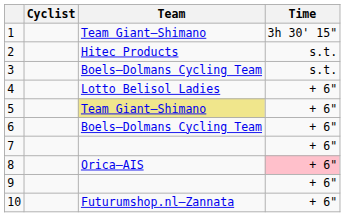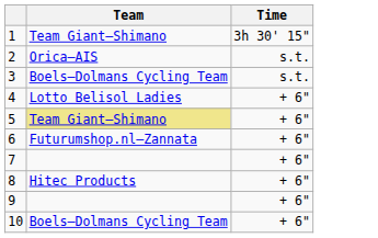- column: Cyclist
2 | Team: Hitec Products -> Orica–AIS
6 | Team: Boels–Dolmans Cycling Team -> Futurumshop.nl–Zannata
8 | Team: Orica–AIS -> Hitec Products
8 | Time: pink background -> no background
10 | Team: Futurumshop.nl–Zannata -> Boels–Dolmans Cycling Team
